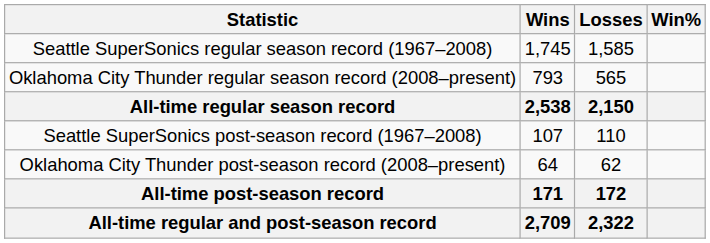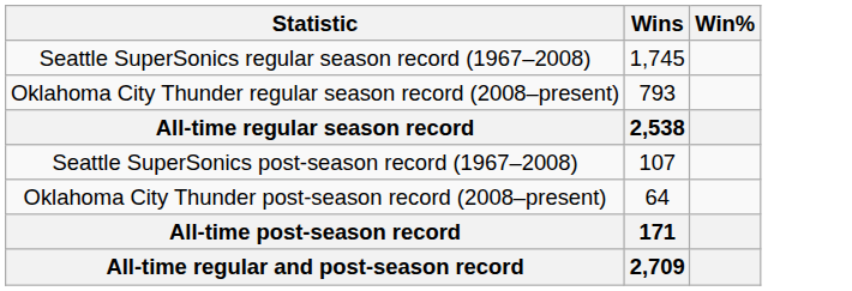- column: Losses | 1,585 | 565 | 2,150 | 110 | 62 | 172 | 2,322
